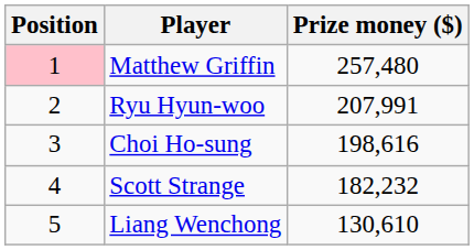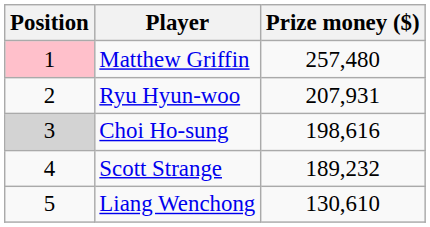Ryu Hyun-woo | Prize money ($): 207,991 -> 207,931
Choi Ho-sung | Position: no background -> lightgrey background
Scott Strange | Prize money ($): 182,232 -> 189,232
